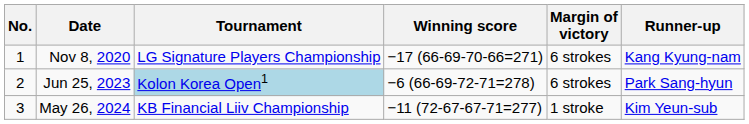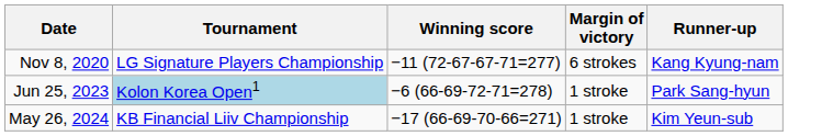- column: No. | 1 | 2 | 3
Nov 8, 2020 | Winning score: −17 (66-69-70-66=271) -> −11 (72-67-67-71=277)
Jun 25, 2023 | Margin of victory: 6 strokes -> 1 stroke
May 26, 2024 | Winning score: −11 (72-67-67-71=277) -> −17 (66-69-70-66=271)
